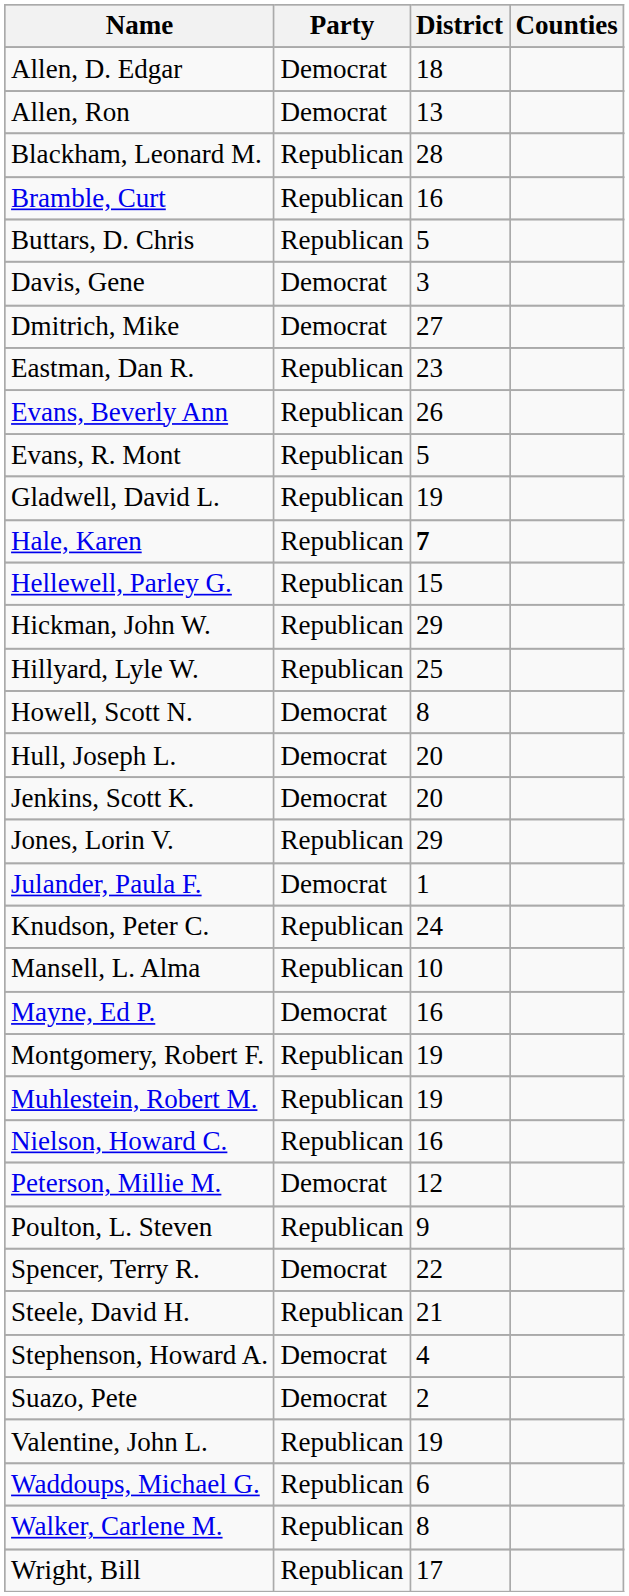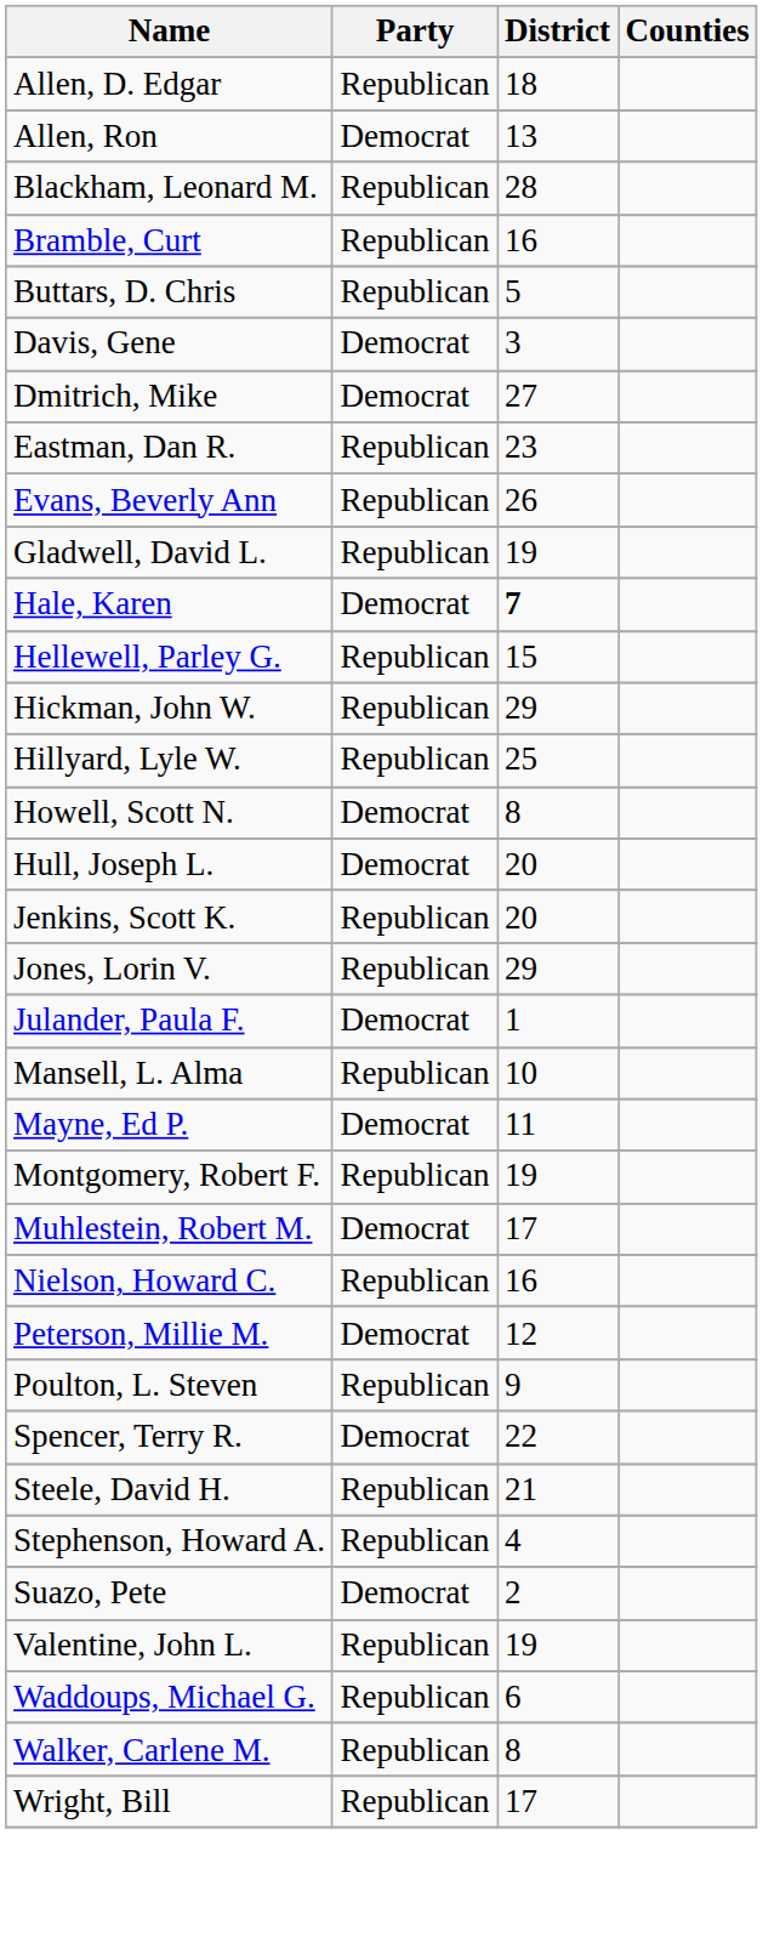Allen, D. Edgar | Party: Democrat -> Republican
- row: Evans, R. Mont | Republican | 5
Hale, Karen | Party: Republican -> Democrat
Jenkins, Scott K. | Party: Democrat -> Republican
- row: Knudson, Peter C. | Republican | 24
Mayne, Ed P. | District: 16 -> 11
Muhlestein, Robert M. | Party: Republican -> Democrat
Muhlestein, Robert M. | District: 19 -> 17
Stephenson, Howard A. | Party: Democrat -> Republican
